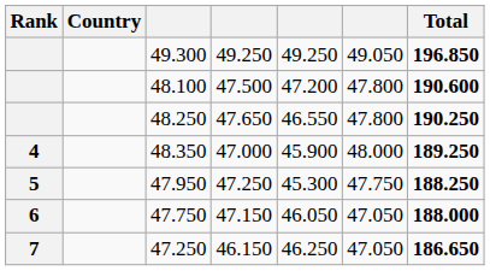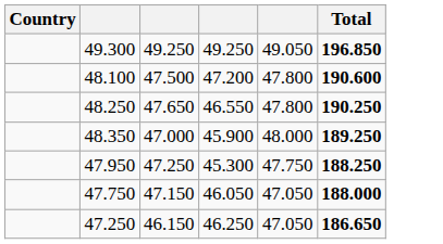- column: Rank | 4 | 5 | 6 | 7
